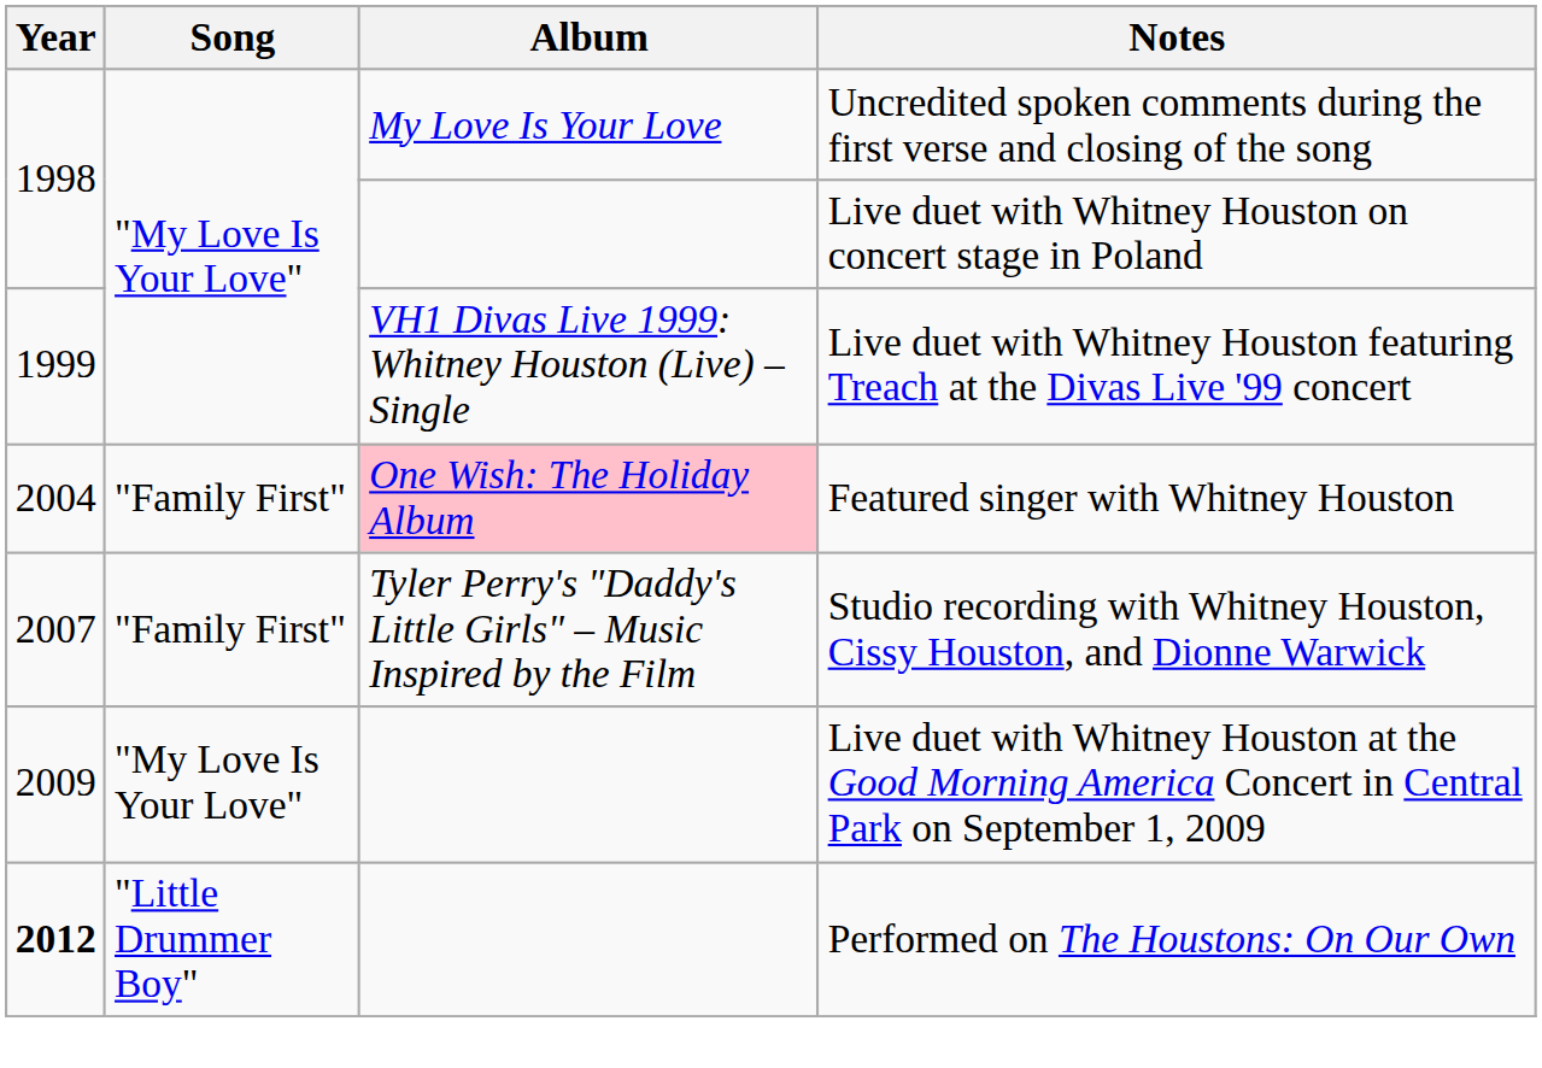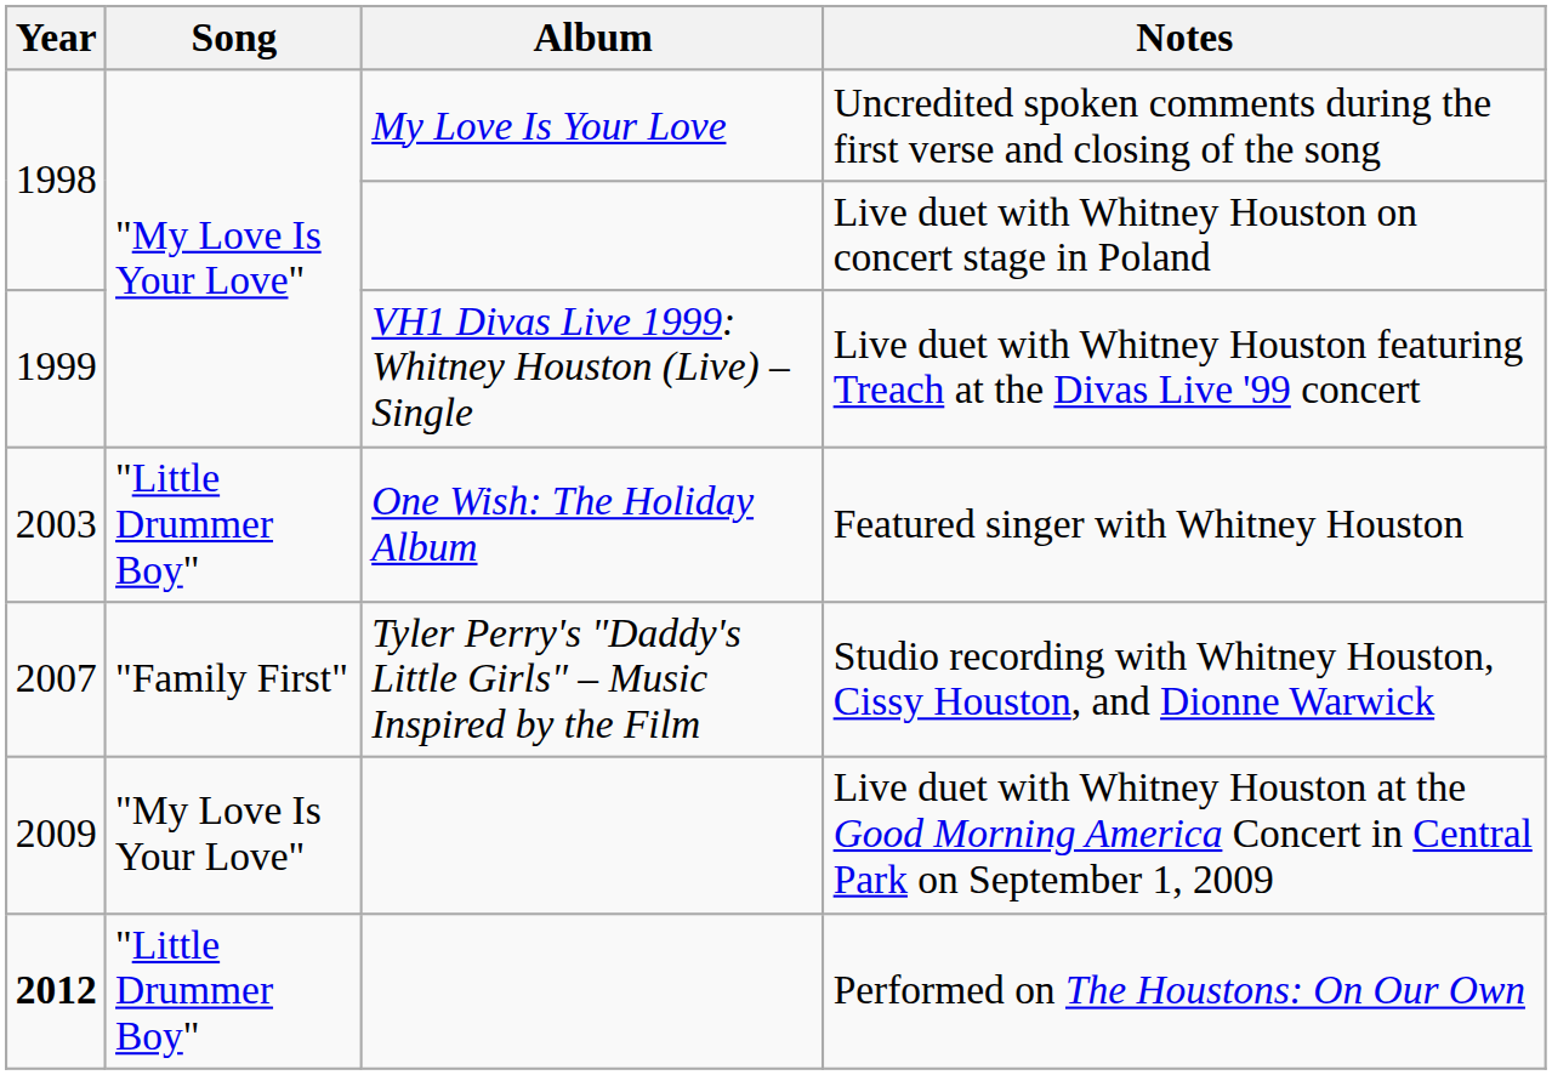Featured singer with Whitney Houston | Year: 2004 -> 2003
Featured singer with Whitney Houston | Song: "Family First" -> "Little Drummer Boy"
Featured singer with Whitney Houston | Album: pink background -> no background
